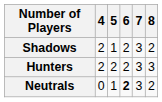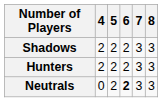Shadows | 5: 1 -> 2
Shadows | 8: 2 -> 3
Neutrals | 5: 1 -> 2
Neutrals | 8: 2 -> 3
